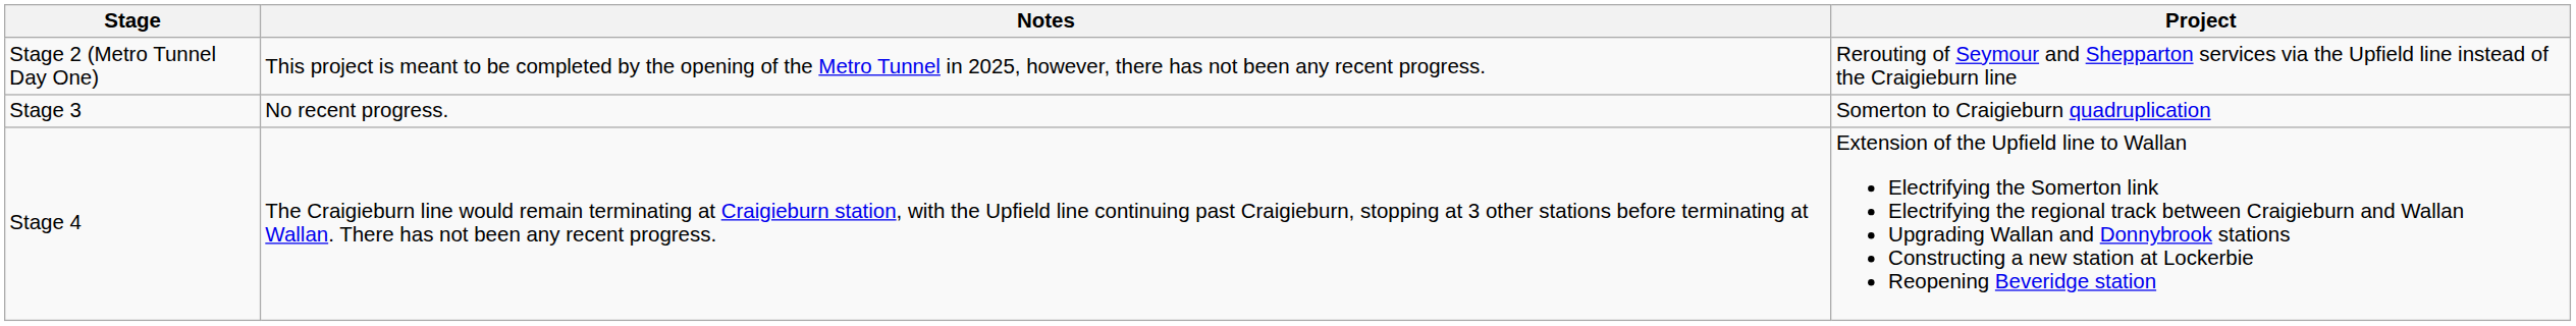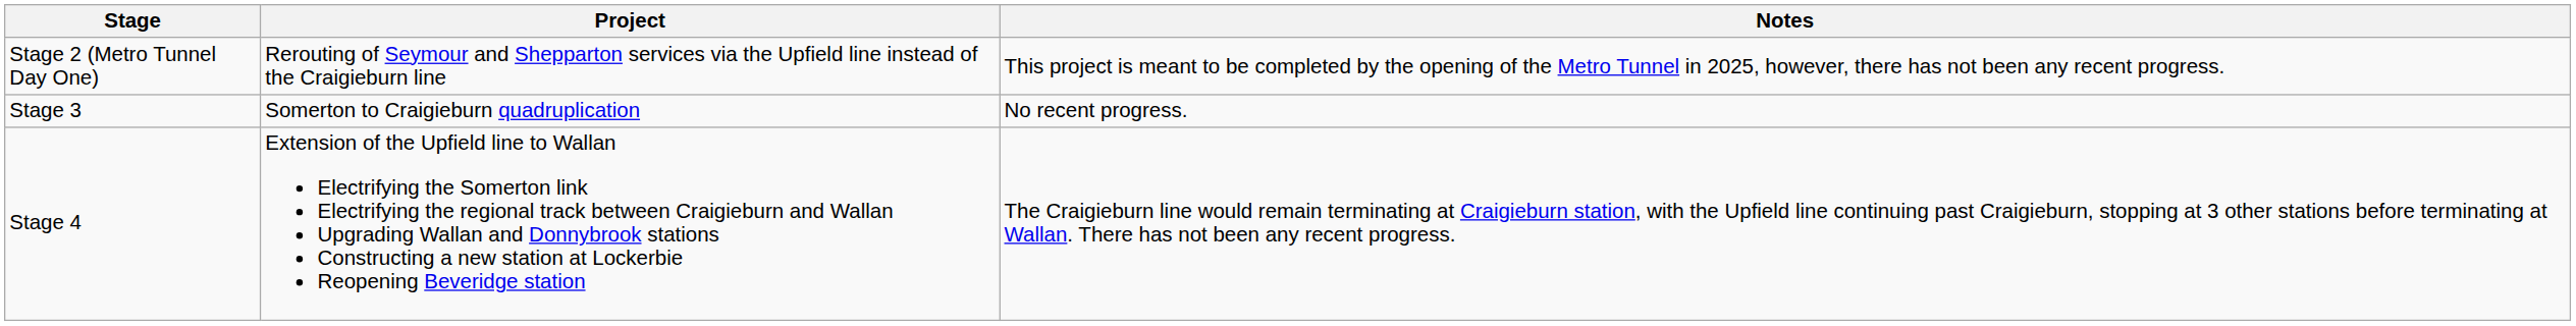columns swapped: Project <-> Notes
